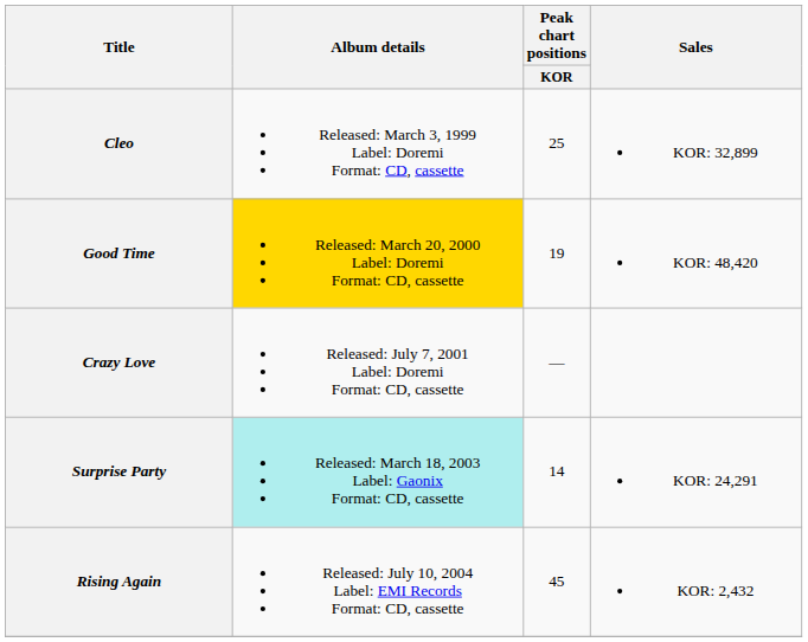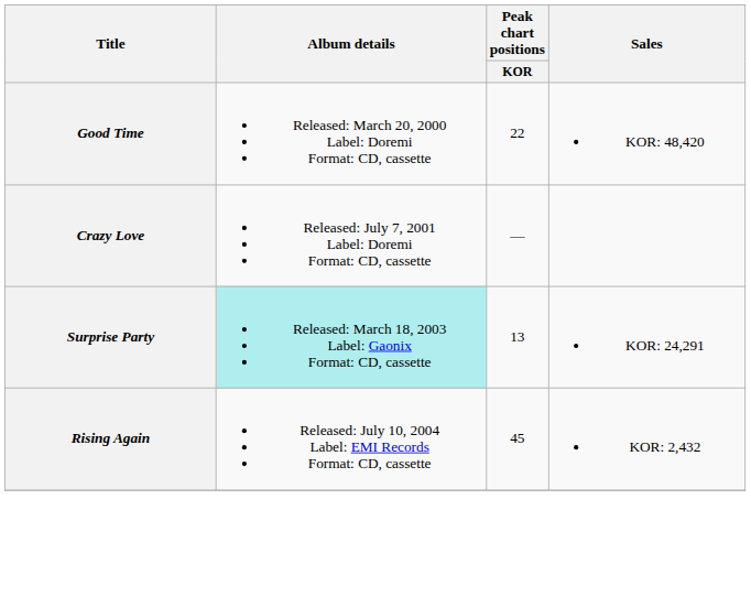- row: Cleo | Released: March 3, 1999 Label: Doremi Format: CD, cassette | 25 | KOR: 32,899
Good Time | Album details: gold background -> no background
Good Time | Peak chart positions / KOR: 19 -> 22
Surprise Party | Peak chart positions / KOR: 14 -> 13
